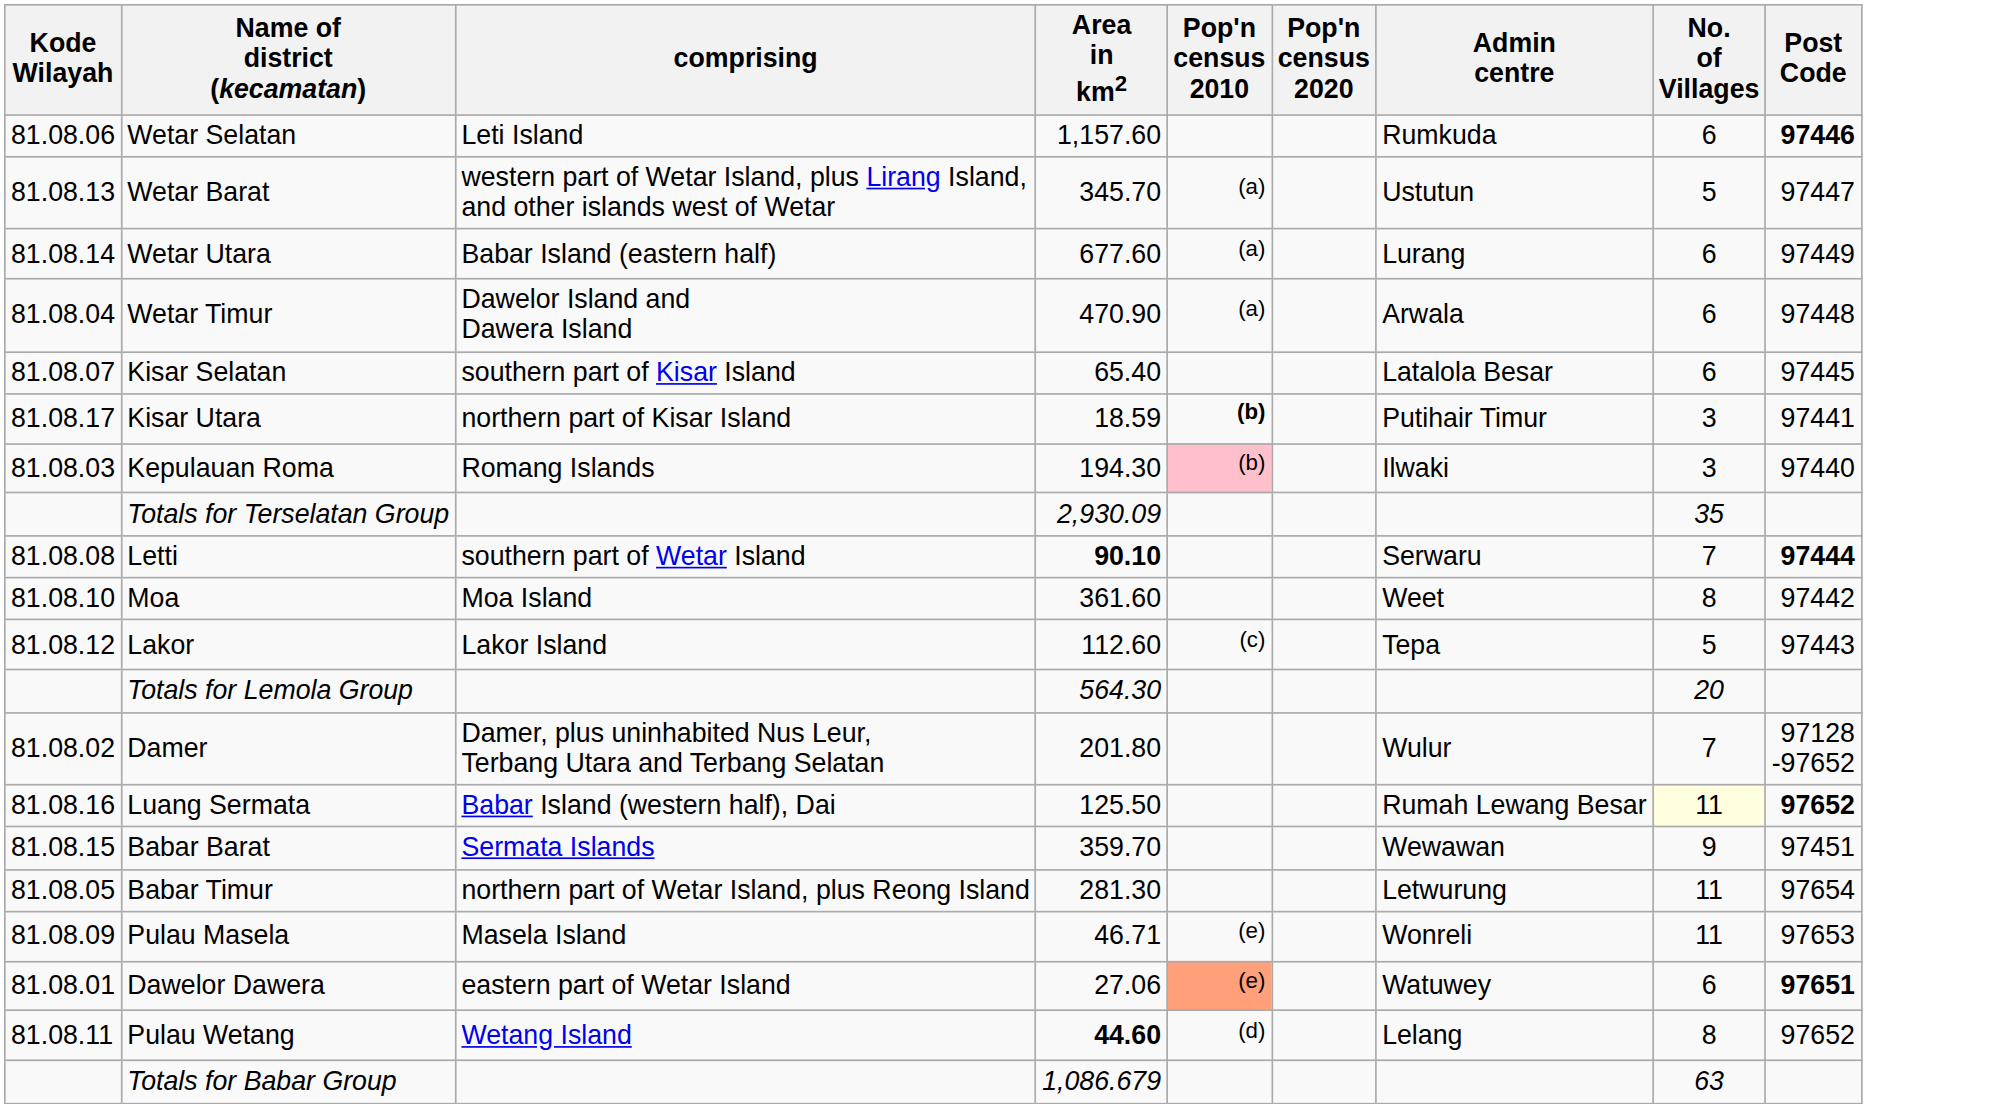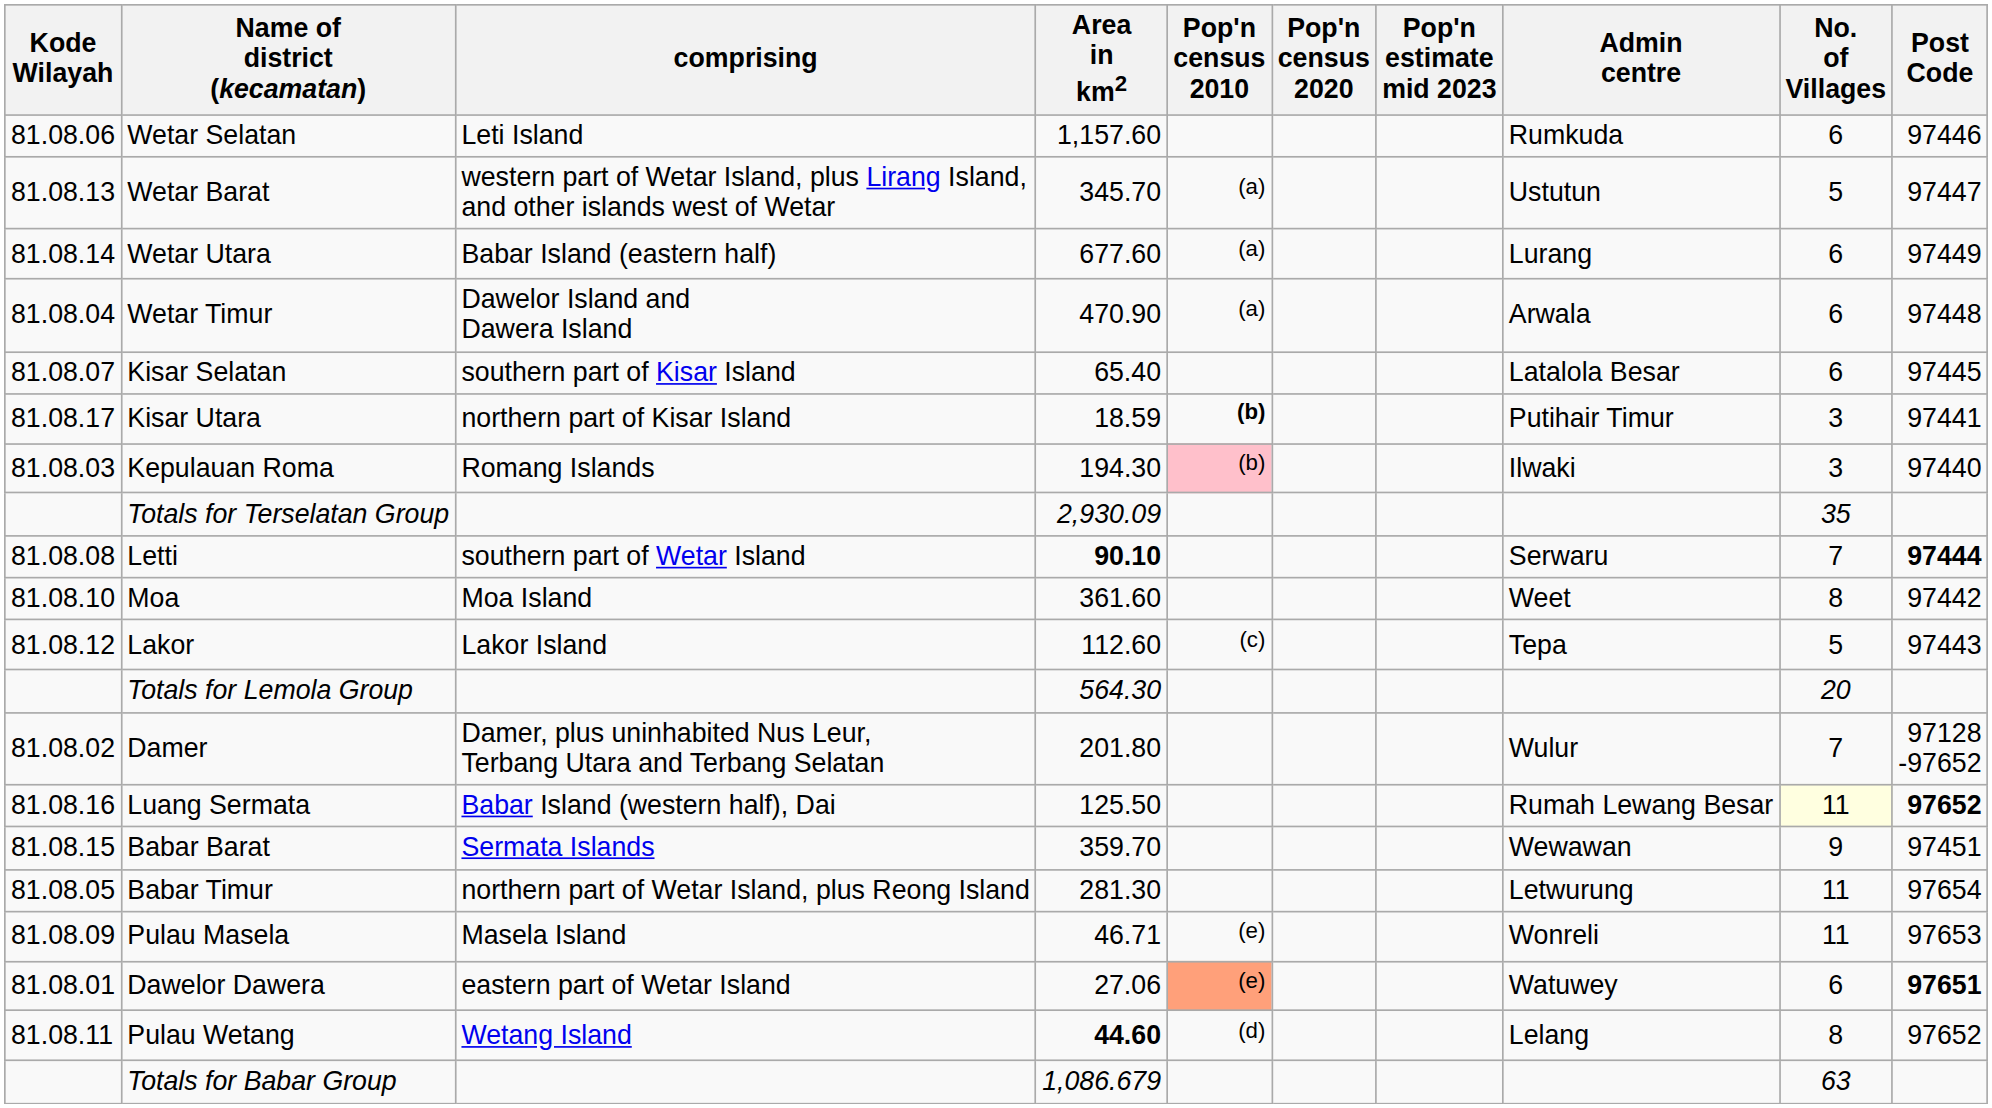+ column: Pop'n estimate mid 2023
Wetar Selatan | Post Code: bold -> normal
